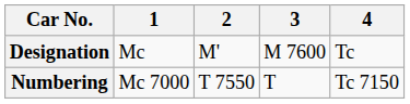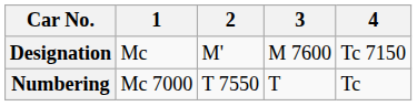Designation | 4: Tc -> Tc 7150
Numbering | 4: Tc 7150 -> Tc
